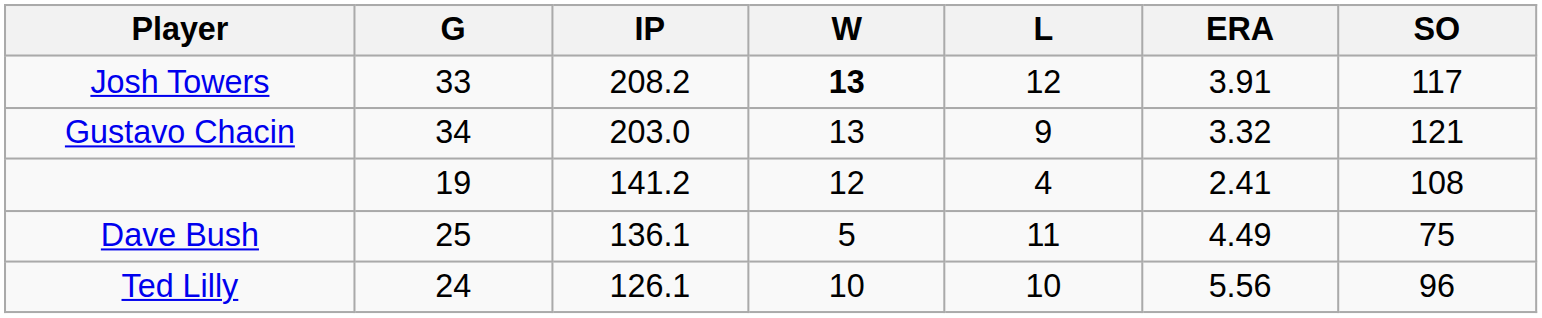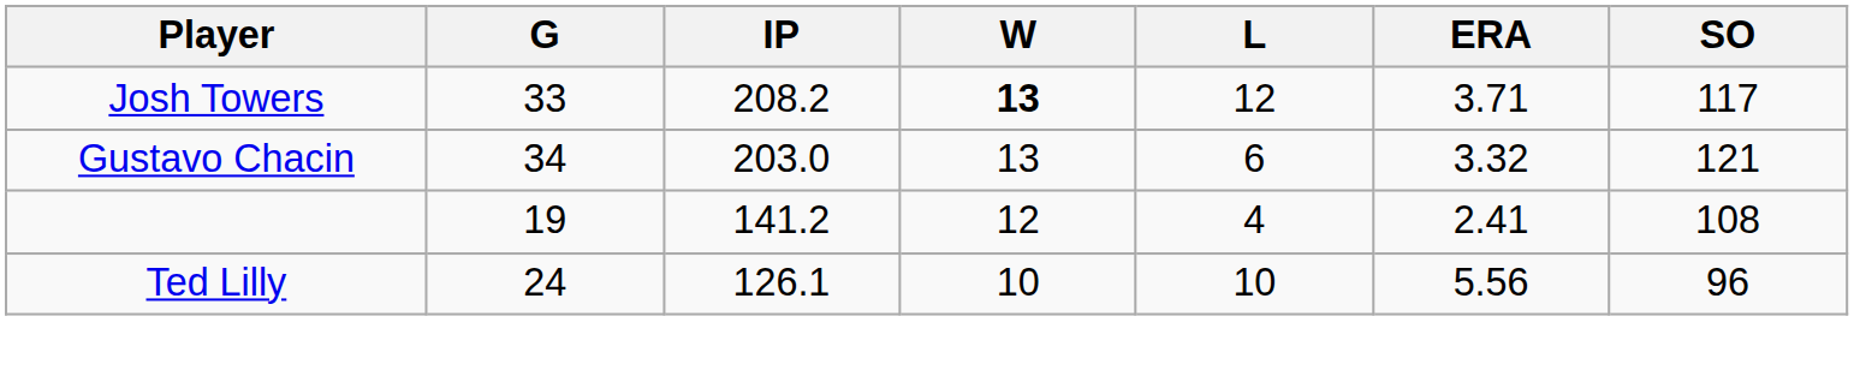Josh Towers | ERA: 3.91 -> 3.71
Gustavo Chacin | L: 9 -> 6
- row: Dave Bush | 25 | 136.1 | 5 | 11 | 4.49 | 75
